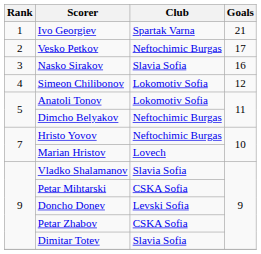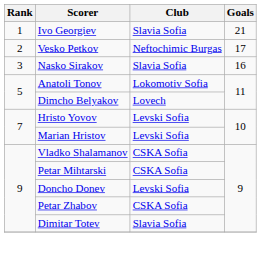Ivo Georgiev | Club: Spartak Varna -> Slavia Sofia
- row: 4 | Simeon Chilibonov | Lokomotiv Sofia | 12
Dimcho Belyakov | Club: Neftochimic Burgas -> Lovech
Hristo Yovov | Club: Neftochimic Burgas -> Levski Sofia
Marian Hristov | Club: Lovech -> Levski Sofia
Vladko Shalamanov | Club: Slavia Sofia -> CSKA Sofia
